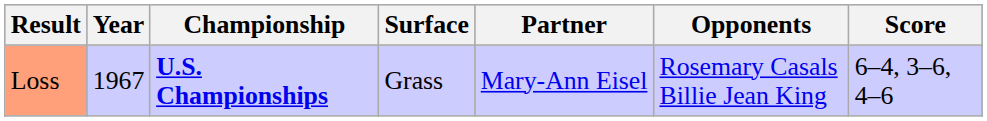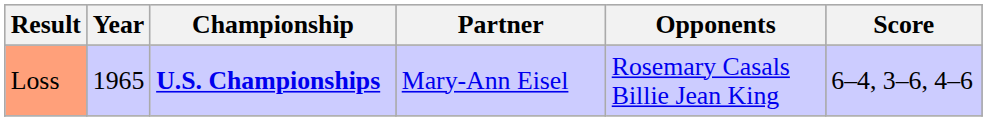- column: Surface | Grass
Loss | Year: 1967 -> 1965
